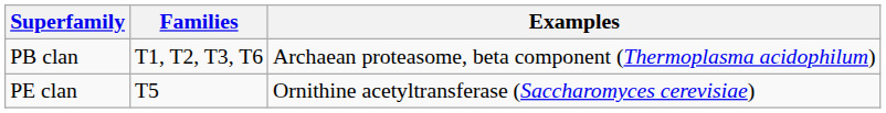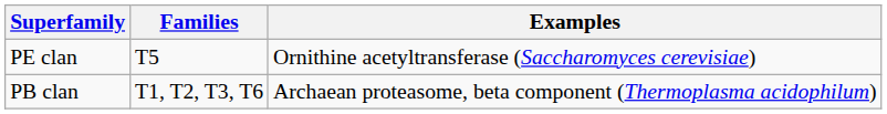rows swapped: PB clan <-> PE clan
